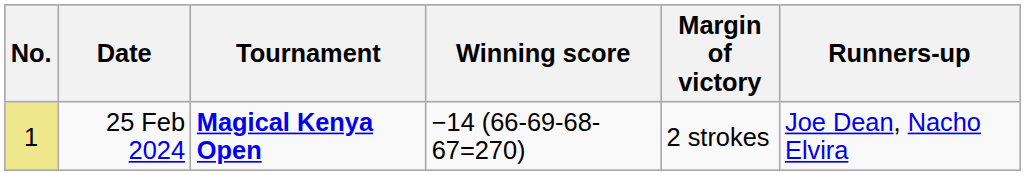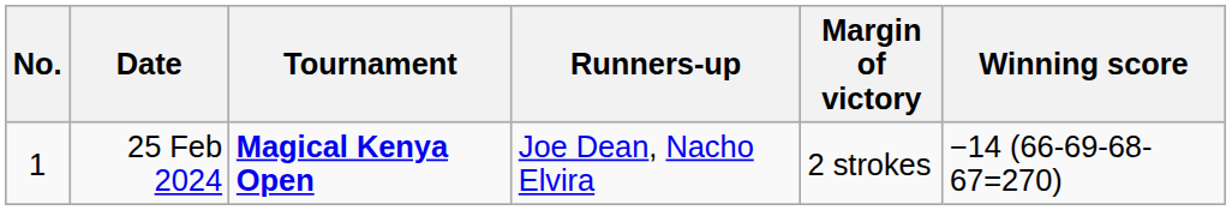columns swapped: Winning score <-> Runners-up
25 Feb 2024 | No.: khaki background -> no background
